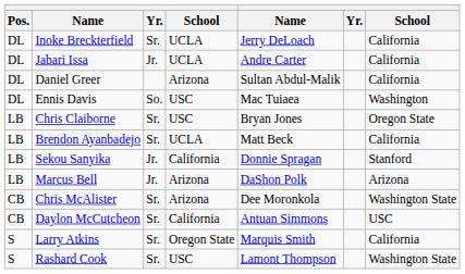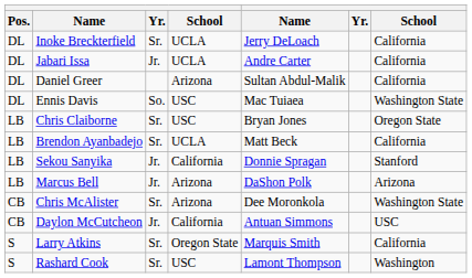Ennis Davis | column 7: Washington -> Washington State
Daylon McCutcheon | column 3: Sr. -> Jr.
Rashard Cook | column 7: Washington State -> Washington
